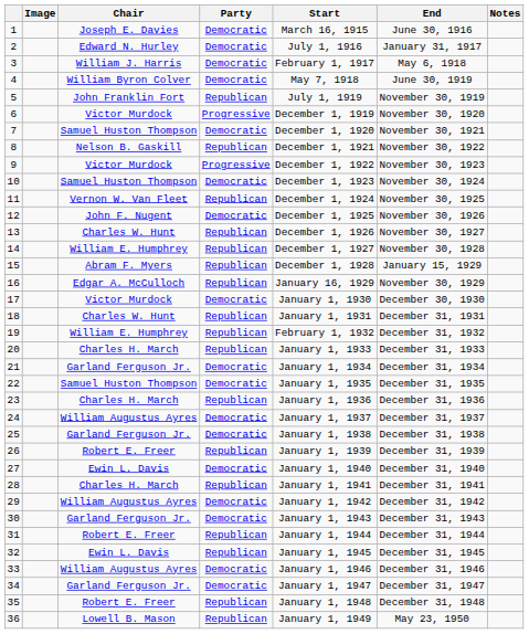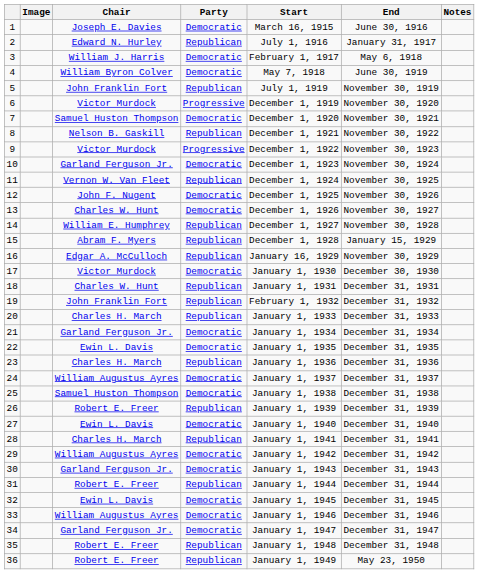2 | Party: Democratic -> Republican
10 | Chair: Samuel Huston Thompson -> Garland Ferguson Jr.
13 | Party: Republican -> Democratic
19 | Chair: William E. Humphrey -> John Franklin Fort
22 | Chair: Samuel Huston Thompson -> Ewin L. Davis
25 | Chair: Garland Ferguson Jr. -> Samuel Huston Thompson
32 | Party: Republican -> Democratic
36 | Chair: Lowell B. Mason -> Robert E. Freer
